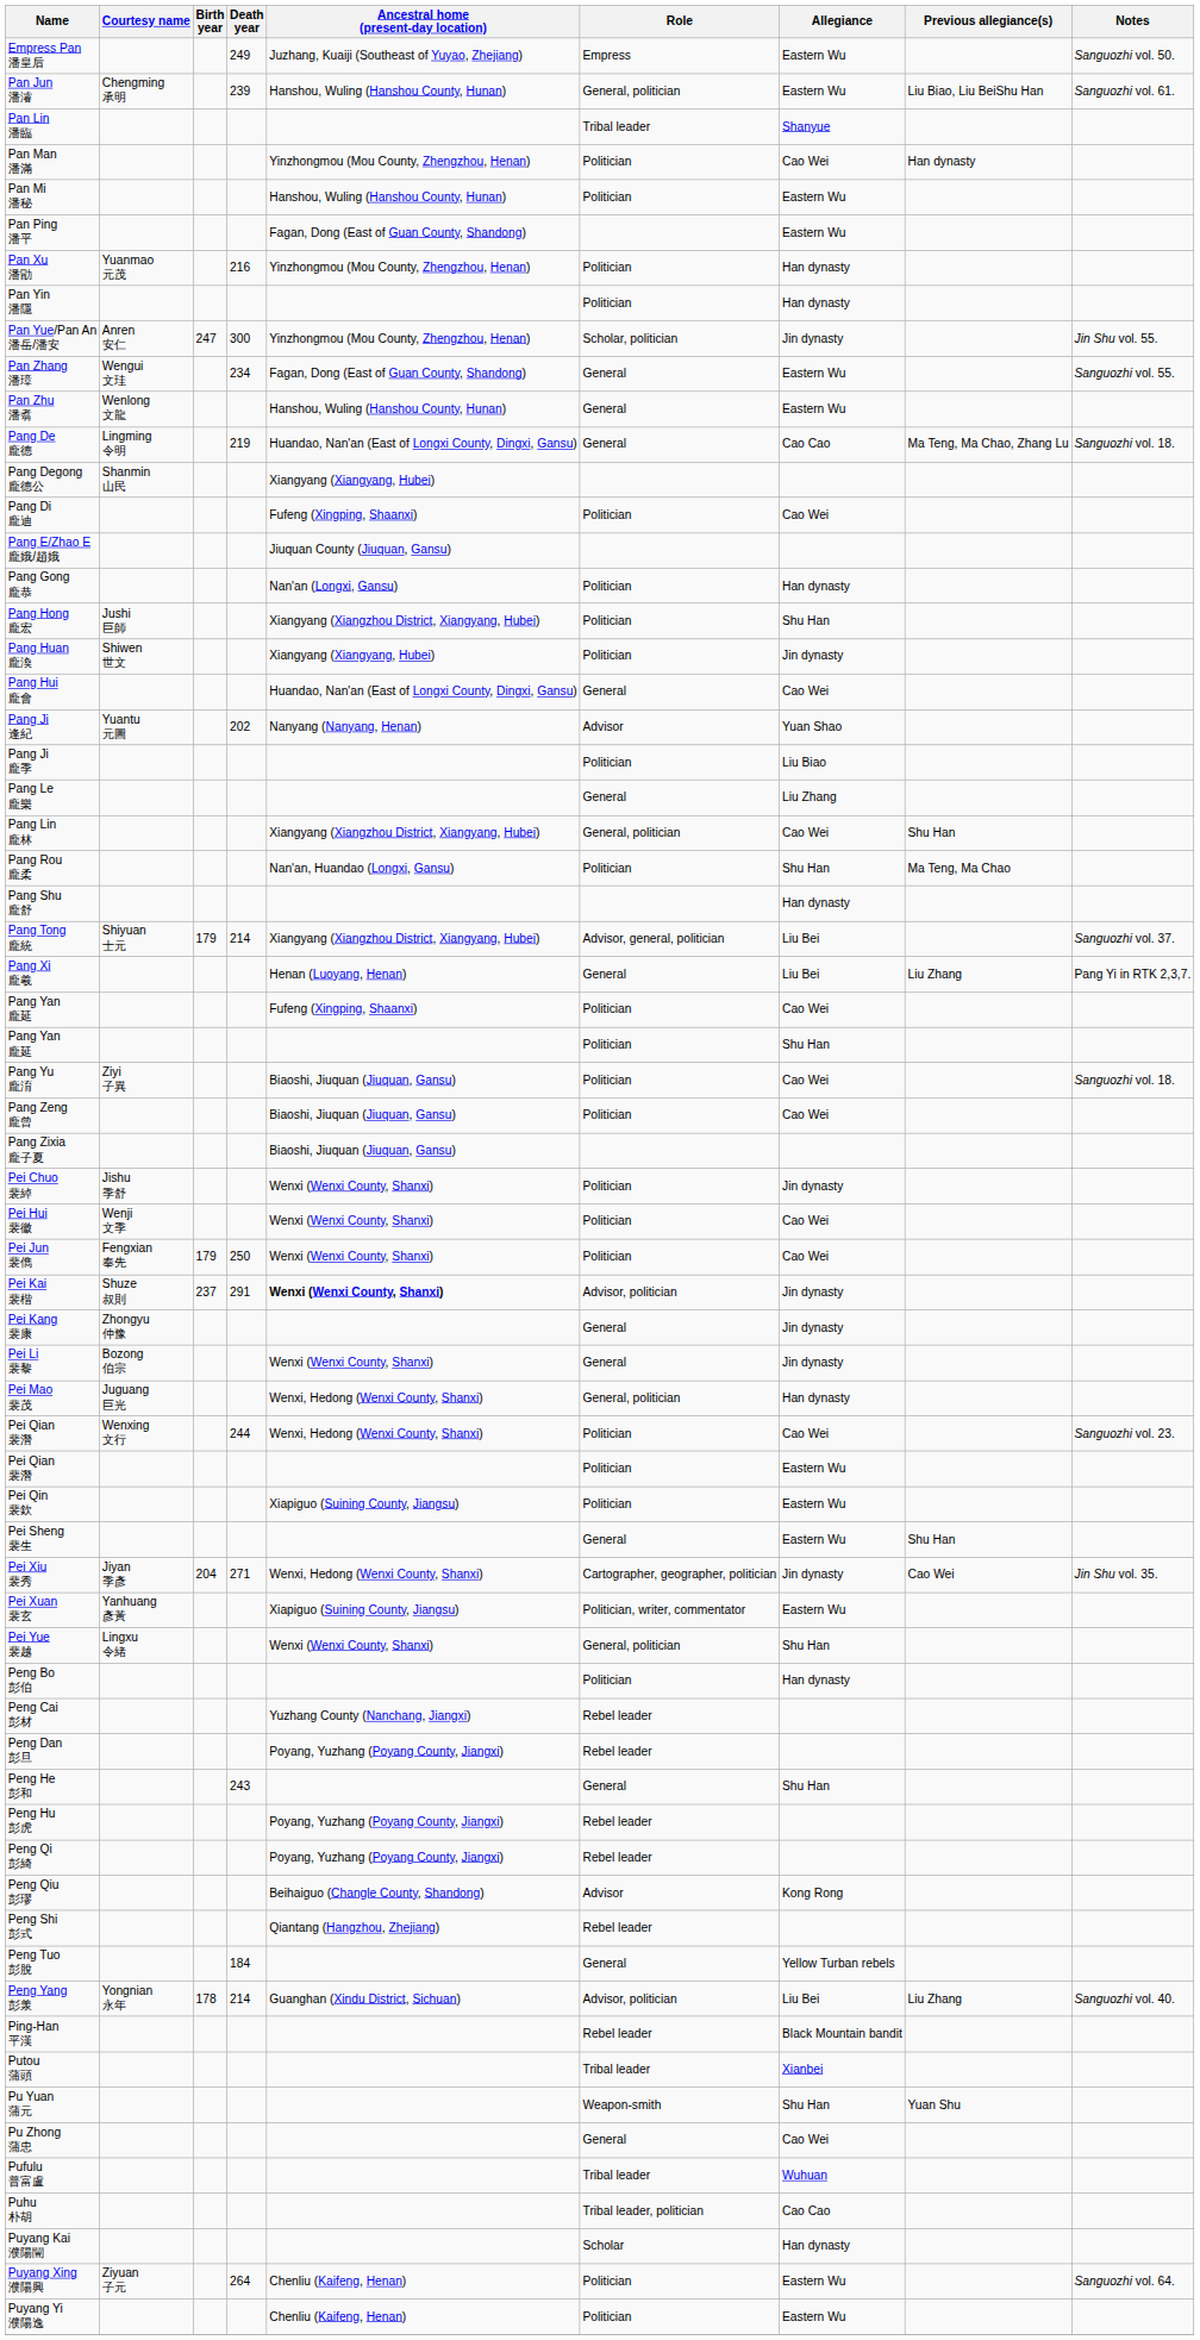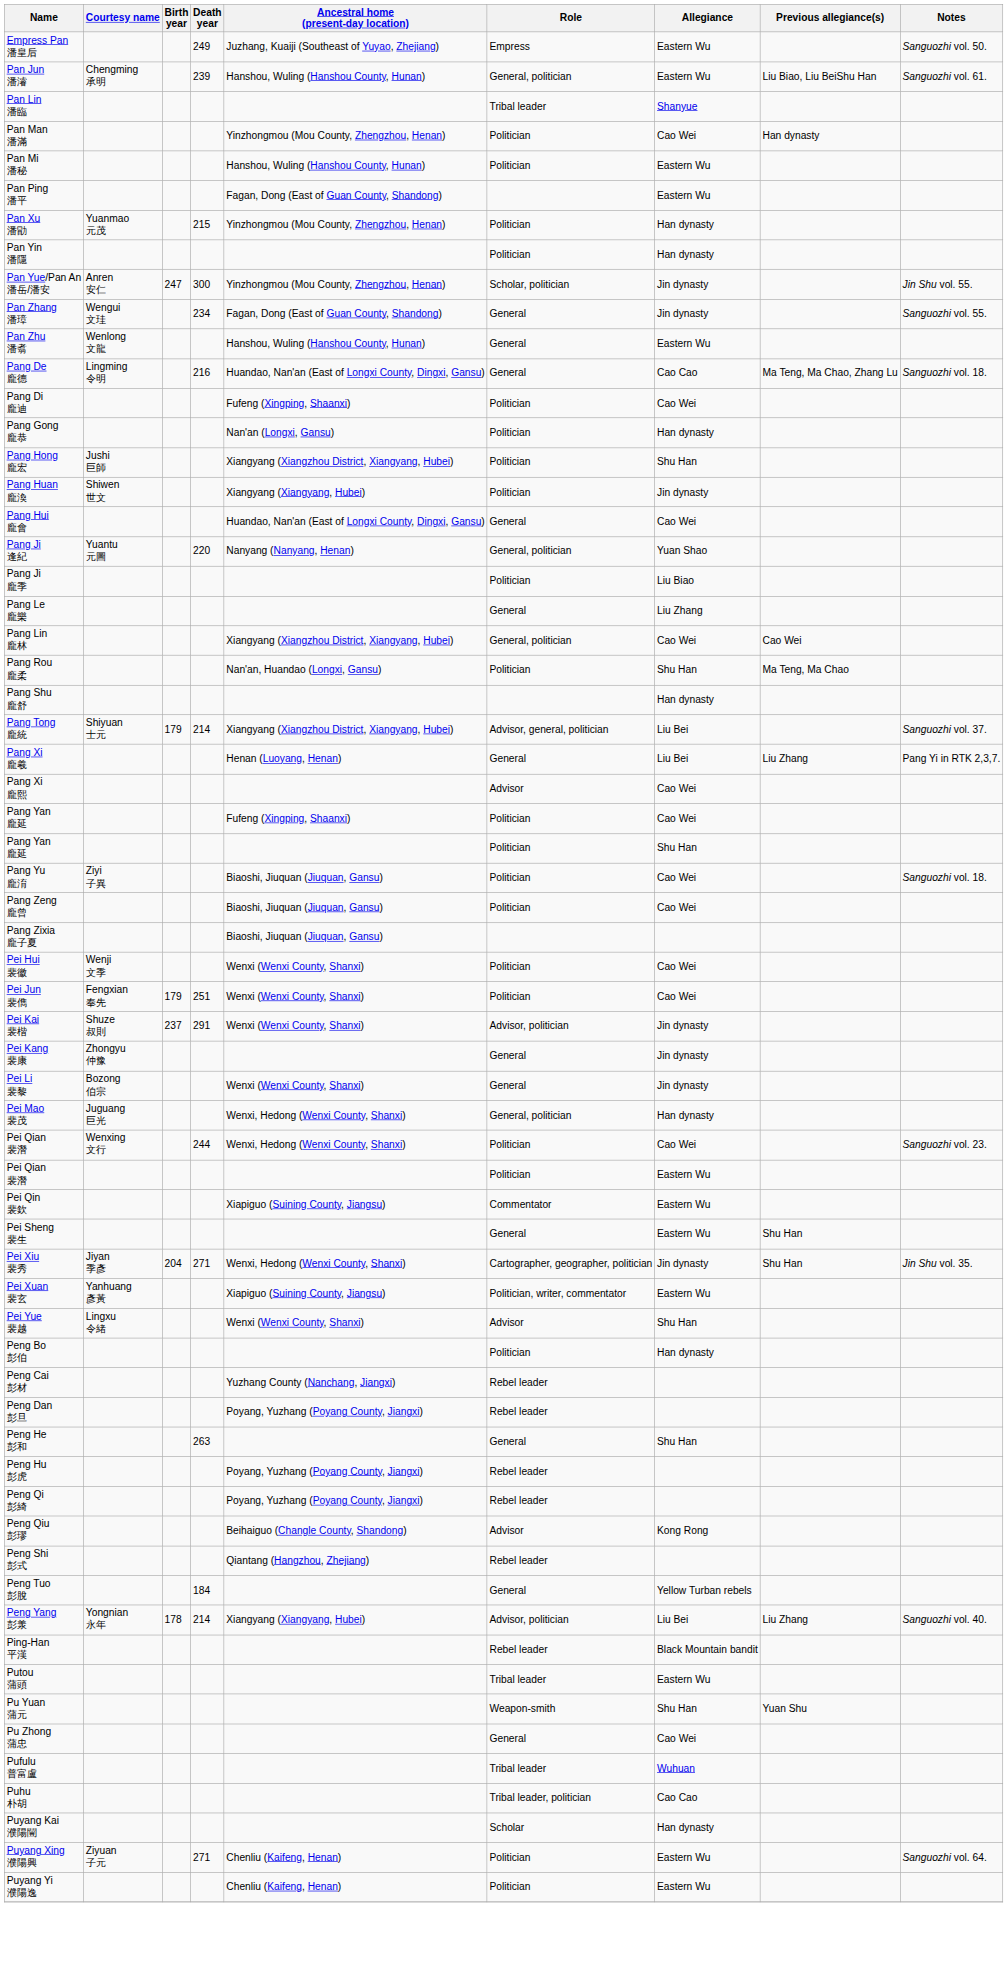Pan Xu 潘勖 | Death year: 216 -> 215
Pan Zhang 潘璋 | Allegiance: Eastern Wu -> Jin dynasty
Pang De 龐德 | Death year: 219 -> 216
- row: Pang Degong 龐德公 | Shanmin 山民 | Xiangyang (Xiangyang, Hubei)
- row: Pang E/Zhao E 龐娥/趙娥 | Jiuquan County (Jiuquan, Gansu)
Pang Ji 逢紀 | Death year: 202 -> 220
Pang Ji 逢紀 | Role: Advisor -> General, politician
Pang Lin 龐林 | Previous allegiance(s): Shu Han -> Cao Wei
+ row: Pang Xi 龐熙 | Advisor | Cao Wei
- row: Pei Chuo 裴綽 | Jishu 季舒 | Wenxi (Wenxi County, Shanxi) | Politician | Jin dynasty
Pei Jun 裴儁 | Death year: 250 -> 251
Pei Kai 裴楷 | Ancestral home (present-day location): bold -> normal
Pei Qin 裴欽 | Role: Politician -> Commentator
Pei Xiu 裴秀 | Previous allegiance(s): Cao Wei -> Shu Han
Pei Yue 裴越 | Role: General, politician -> Advisor
Peng He 彭和 | Death year: 243 -> 263
Peng Yang 彭羕 | Ancestral home (present-day location): Guanghan (Xindu District, Sichuan) -> Xiangyang (Xiangyang, Hubei)
Putou 蒲頭 | Allegiance: Xianbei -> Eastern Wu
Puyang Xing 濮陽興 | Death year: 264 -> 271
